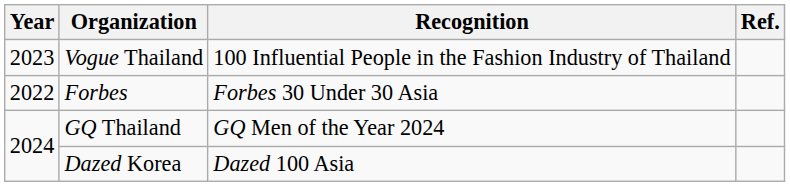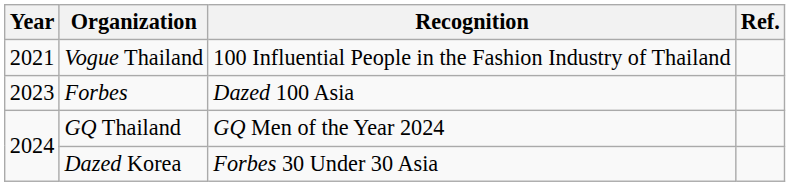Vogue Thailand | Year: 2023 -> 2021
Forbes | Year: 2022 -> 2023
Forbes | Recognition: Forbes 30 Under 30 Asia -> Dazed 100 Asia
Dazed Korea | Recognition: Dazed 100 Asia -> Forbes 30 Under 30 Asia
